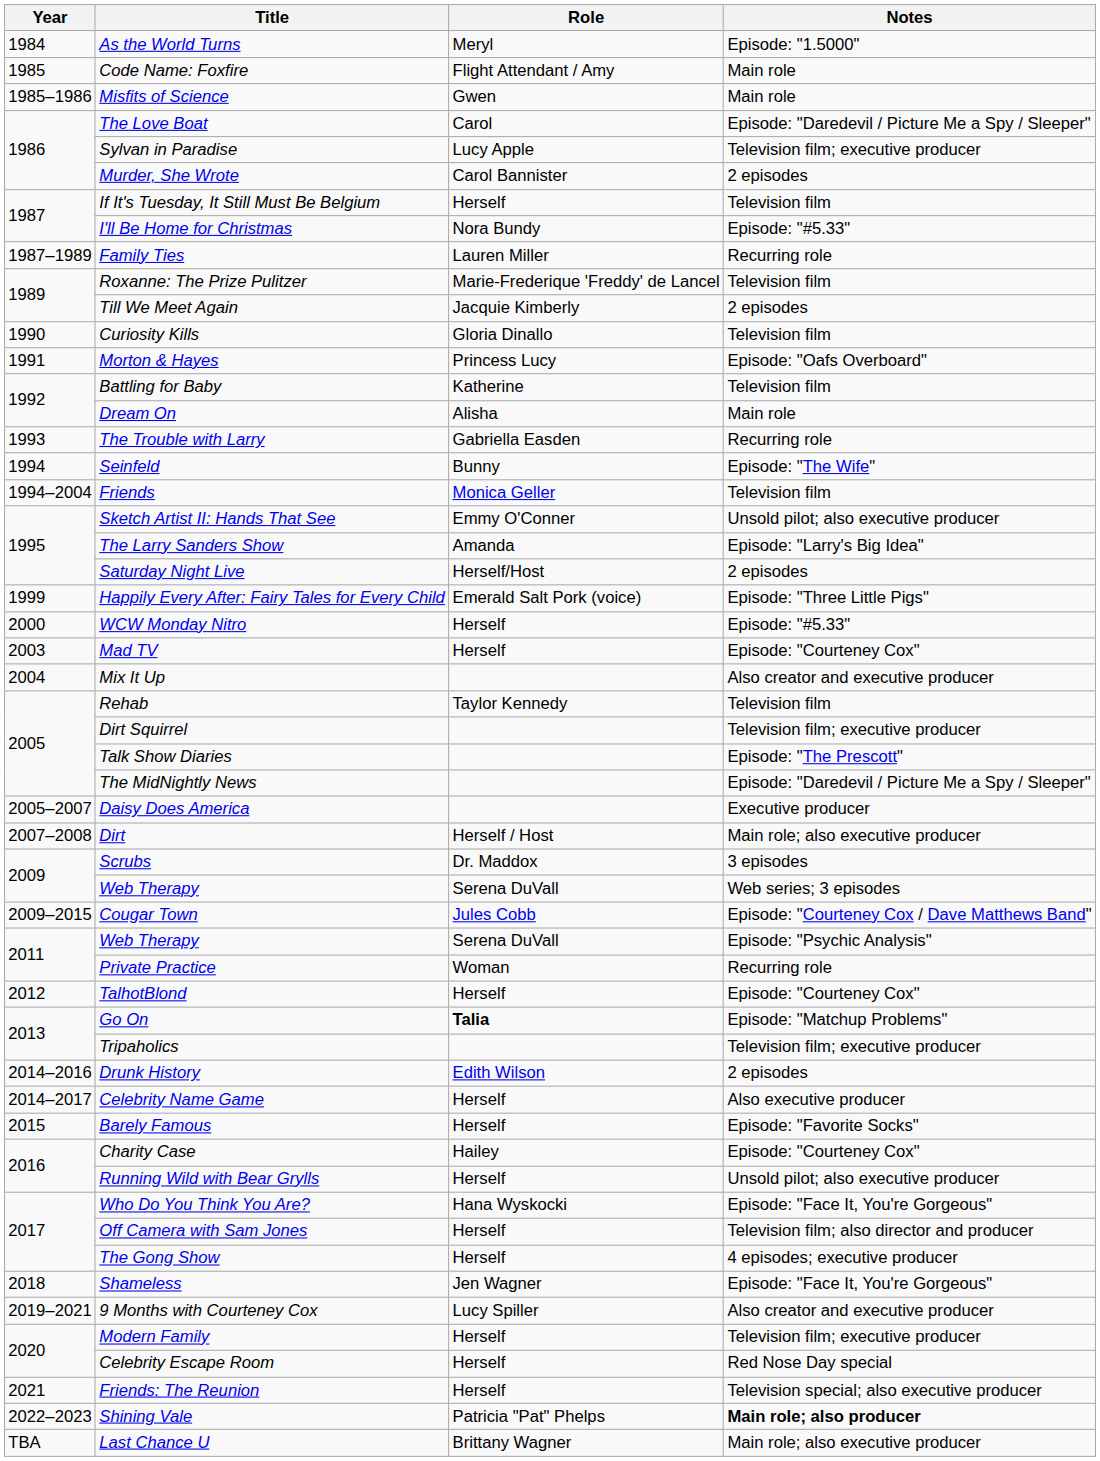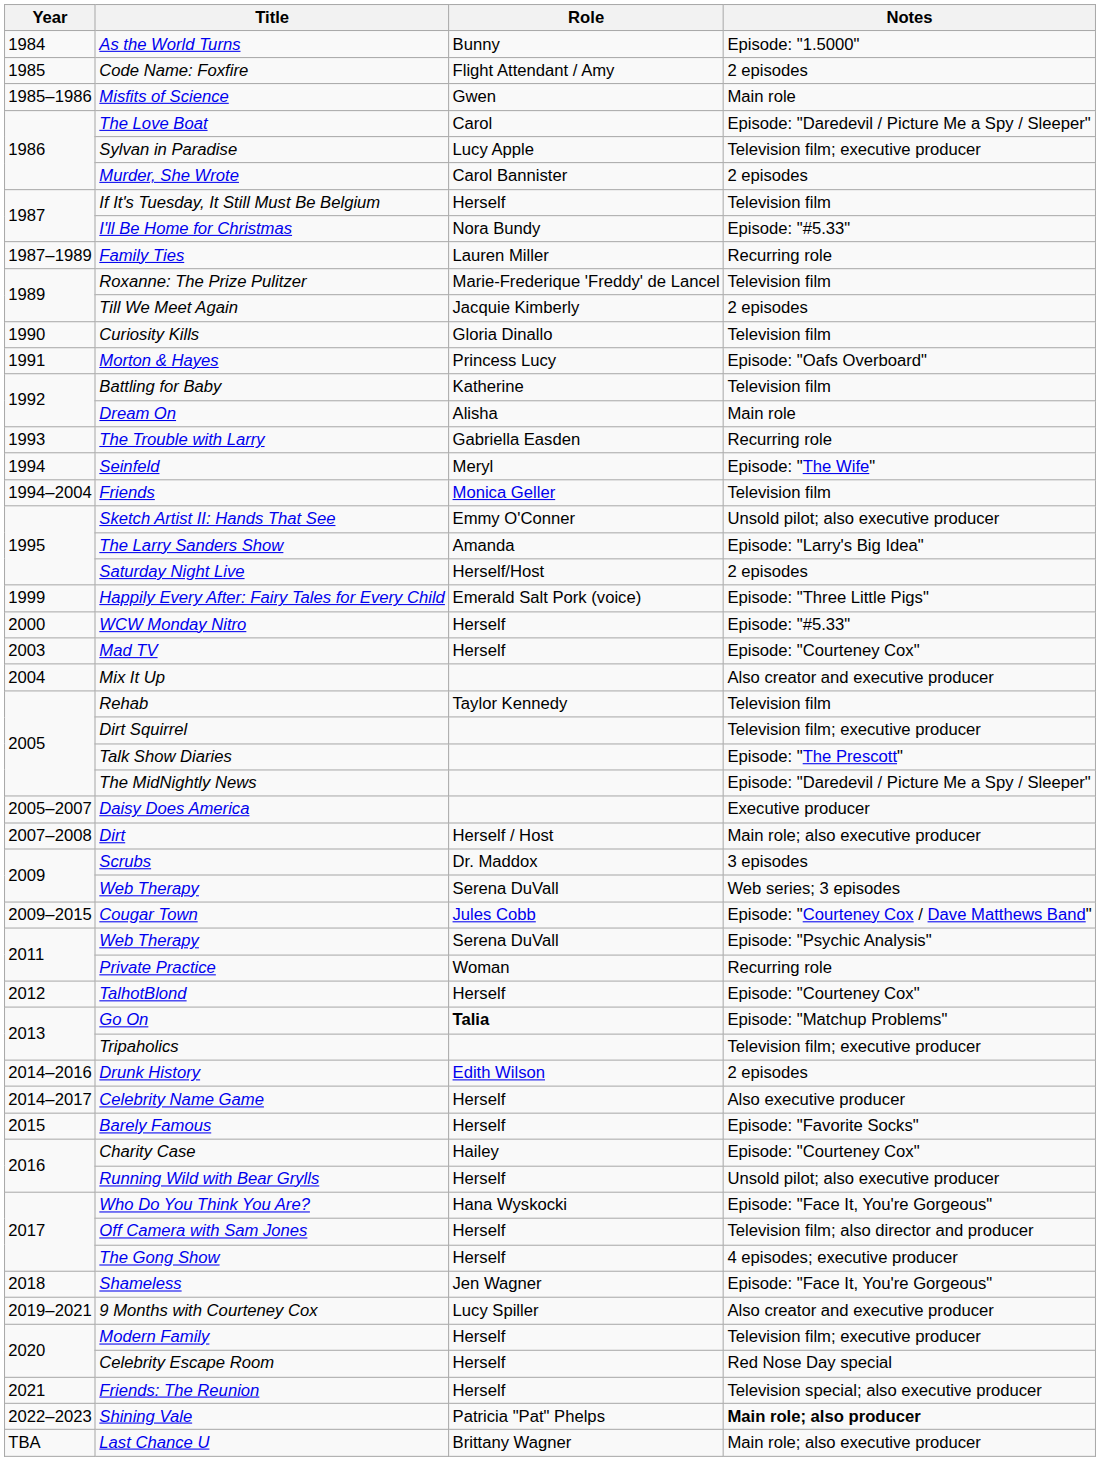As the World Turns | Role: Meryl -> Bunny
Code Name: Foxfire | Notes: Main role -> 2 episodes
Seinfeld | Role: Bunny -> Meryl
